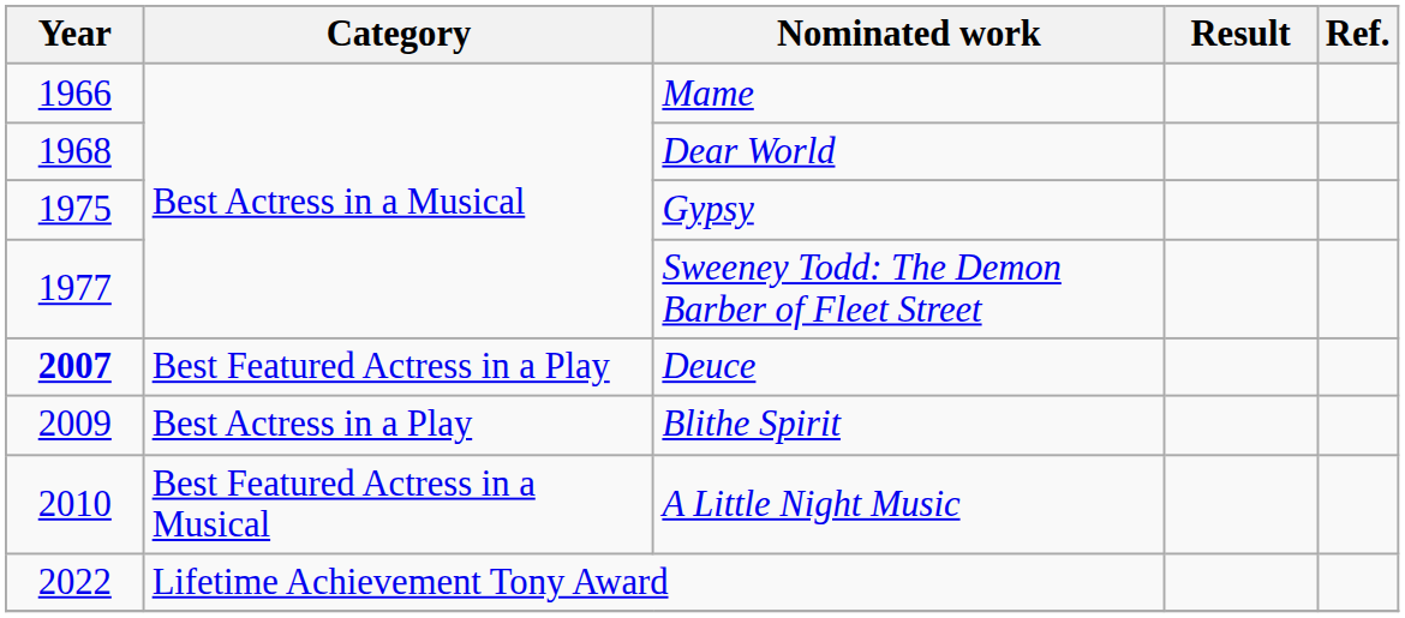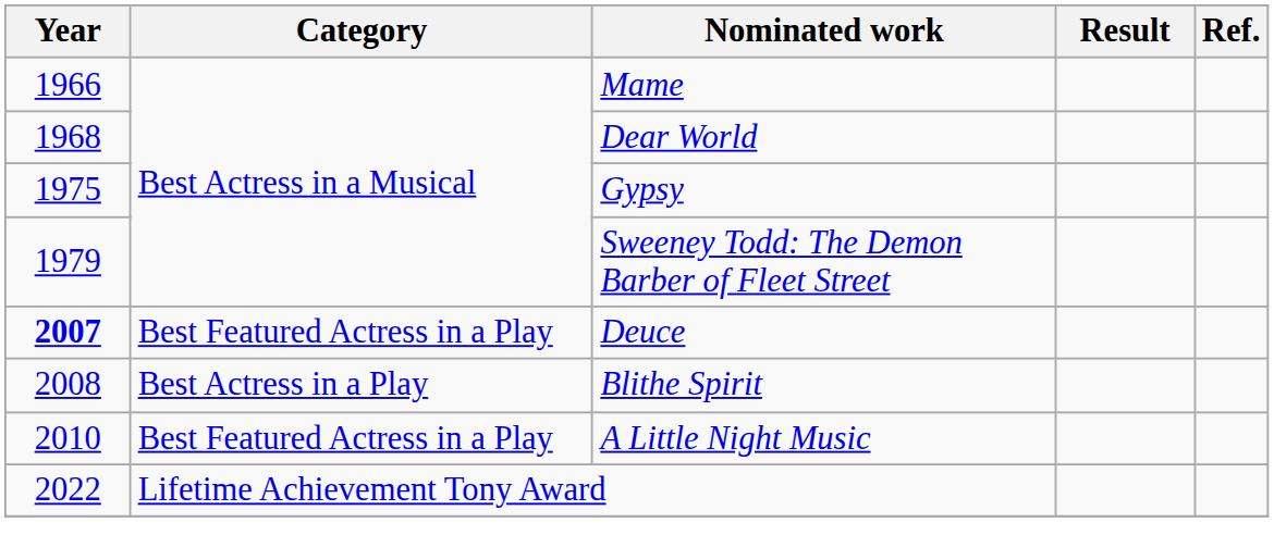Sweeney Todd: The Demon Barber of Fleet Street | Year: 1977 -> 1979
Blithe Spirit | Year: 2009 -> 2008
A Little Night Music | Category: Best Featured Actress in a Musical -> Best Featured Actress in a Play
